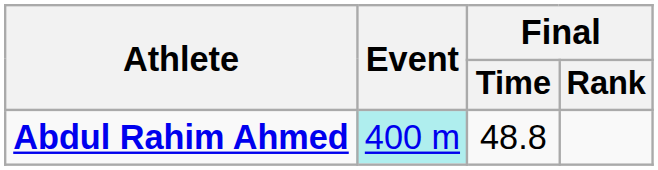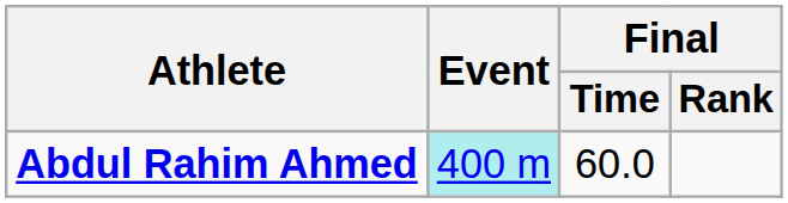Abdul Rahim Ahmed | Final / Time: 48.8 -> 60.0
